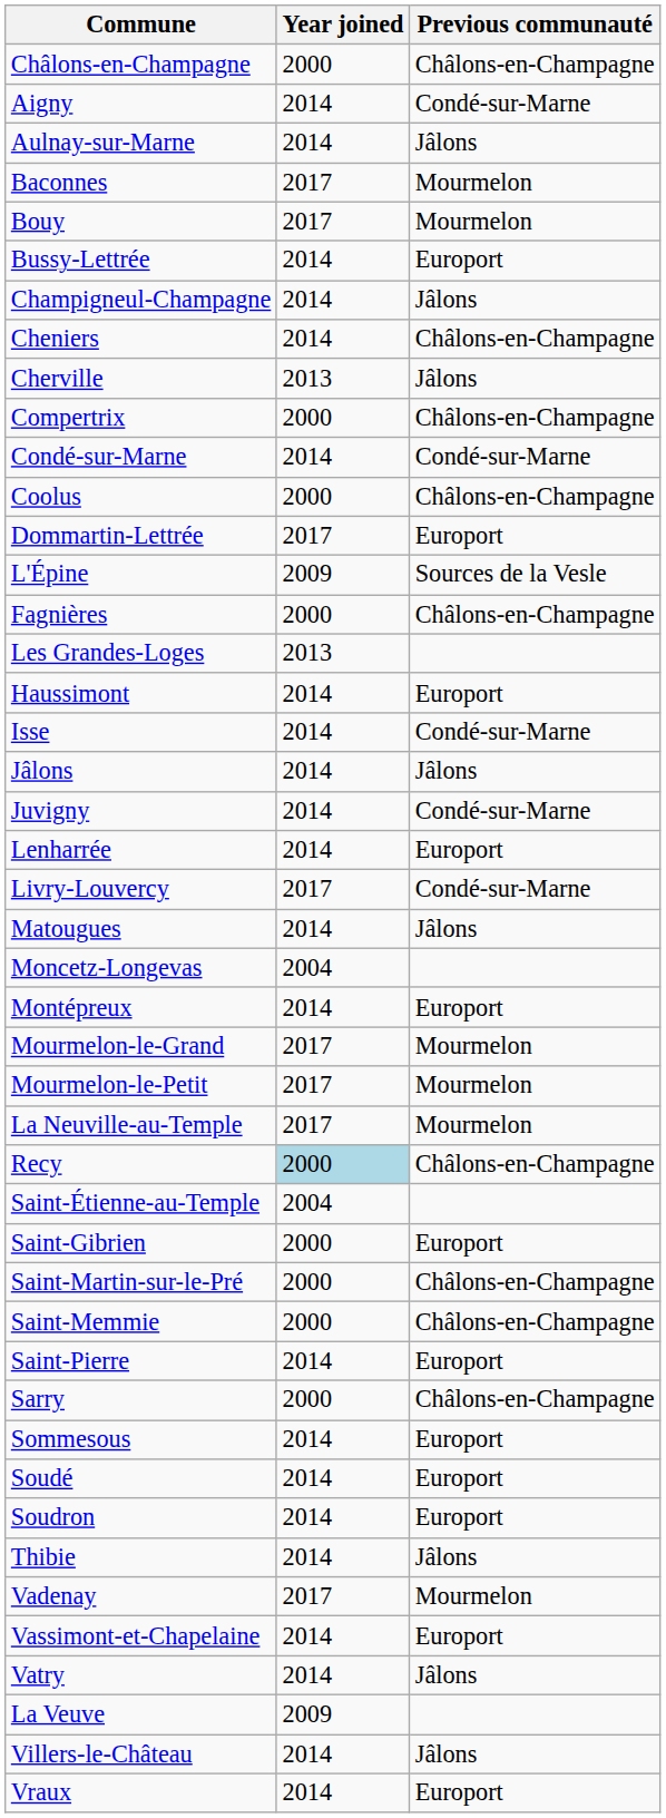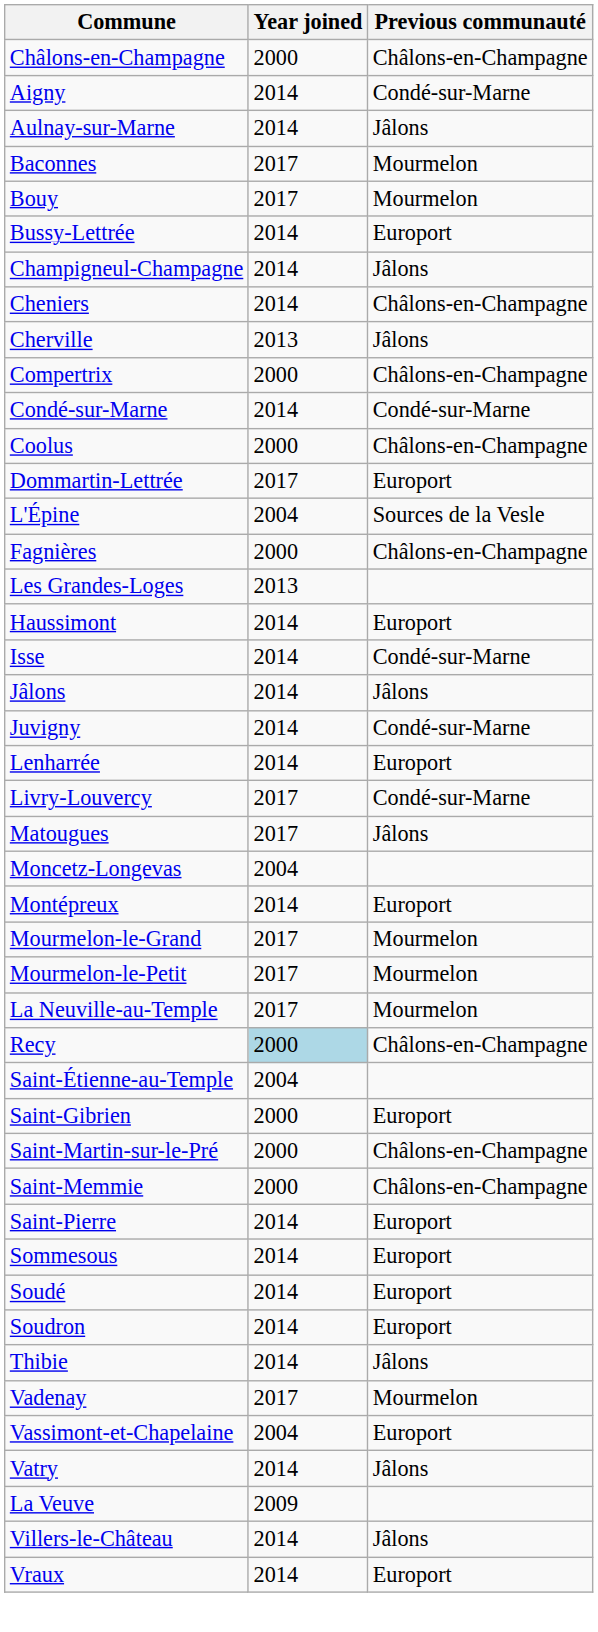L'Épine | Year joined: 2009 -> 2004
Matougues | Year joined: 2014 -> 2017
- row: Sarry | 2000 | Châlons-en-Champagne
Vassimont-et-Chapelaine | Year joined: 2014 -> 2004
